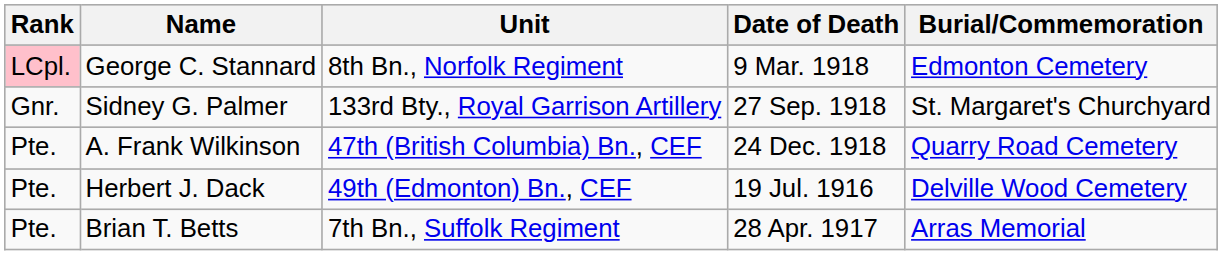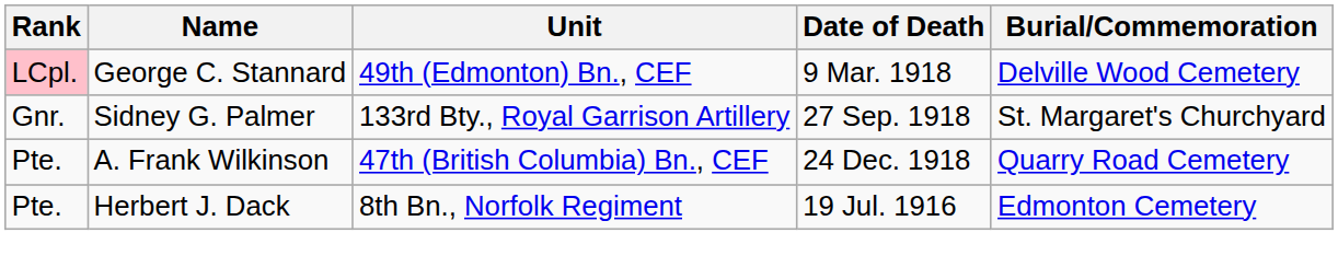George C. Stannard | Unit: 8th Bn., Norfolk Regiment -> 49th (Edmonton) Bn., CEF
George C. Stannard | Burial/Commemoration: Edmonton Cemetery -> Delville Wood Cemetery
Herbert J. Dack | Unit: 49th (Edmonton) Bn., CEF -> 8th Bn., Norfolk Regiment
Herbert J. Dack | Burial/Commemoration: Delville Wood Cemetery -> Edmonton Cemetery
- row: Pte. | Brian T. Betts | 7th Bn., Suffolk Regiment | 28 Apr. 1917 | Arras Memorial
